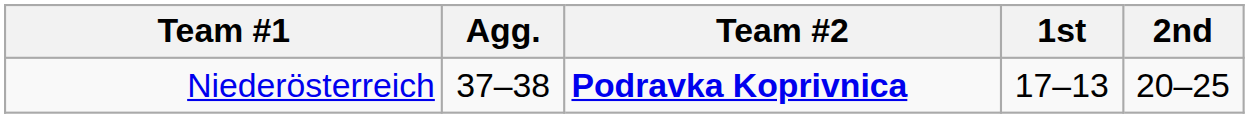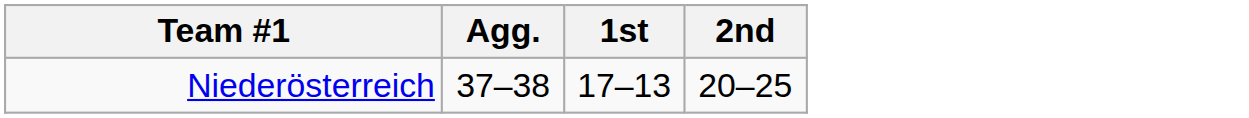- column: Team #2 | Podravka Koprivnica
